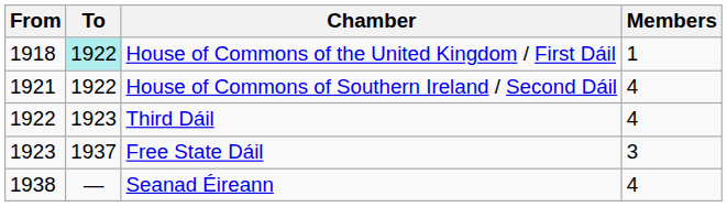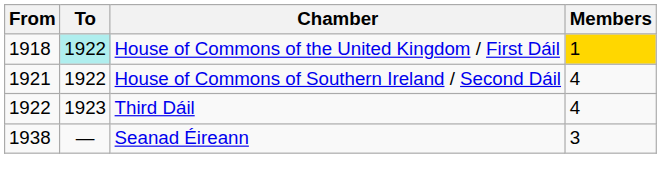House of Commons of the United Kingdom / First Dáil | Members: no background -> gold background
- row: 1923 | 1937 | Free State Dáil | 3
Seanad Éireann | Members: 4 -> 3
